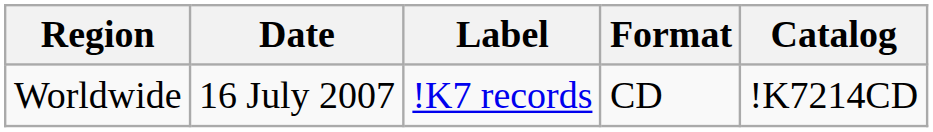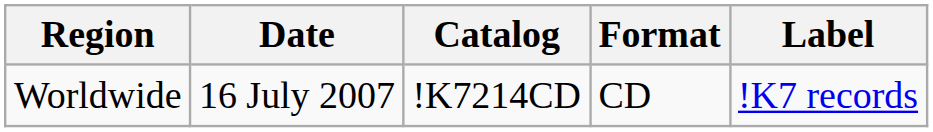columns swapped: Label <-> Catalog
